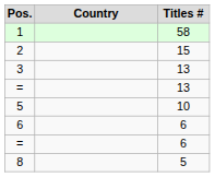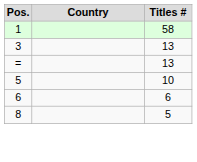- row: 2 | 15
- row: = | 6
